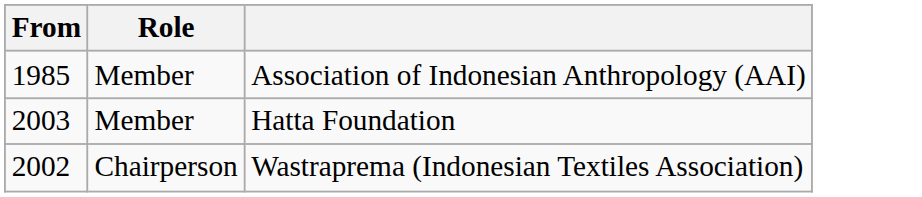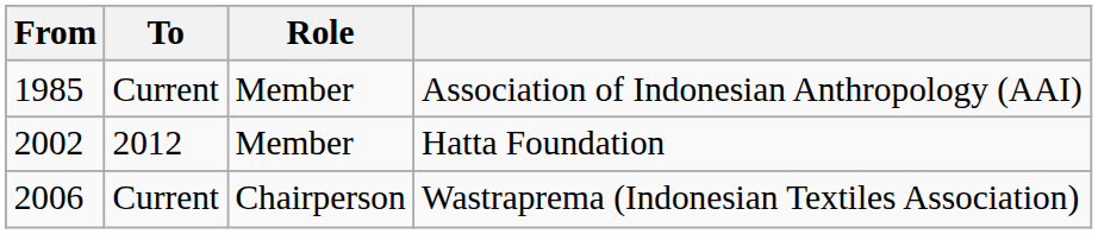+ column: To | Current | 2012 | Current
Hatta Foundation | From: 2003 -> 2002
Wastraprema (Indonesian Textiles Association) | From: 2002 -> 2006
